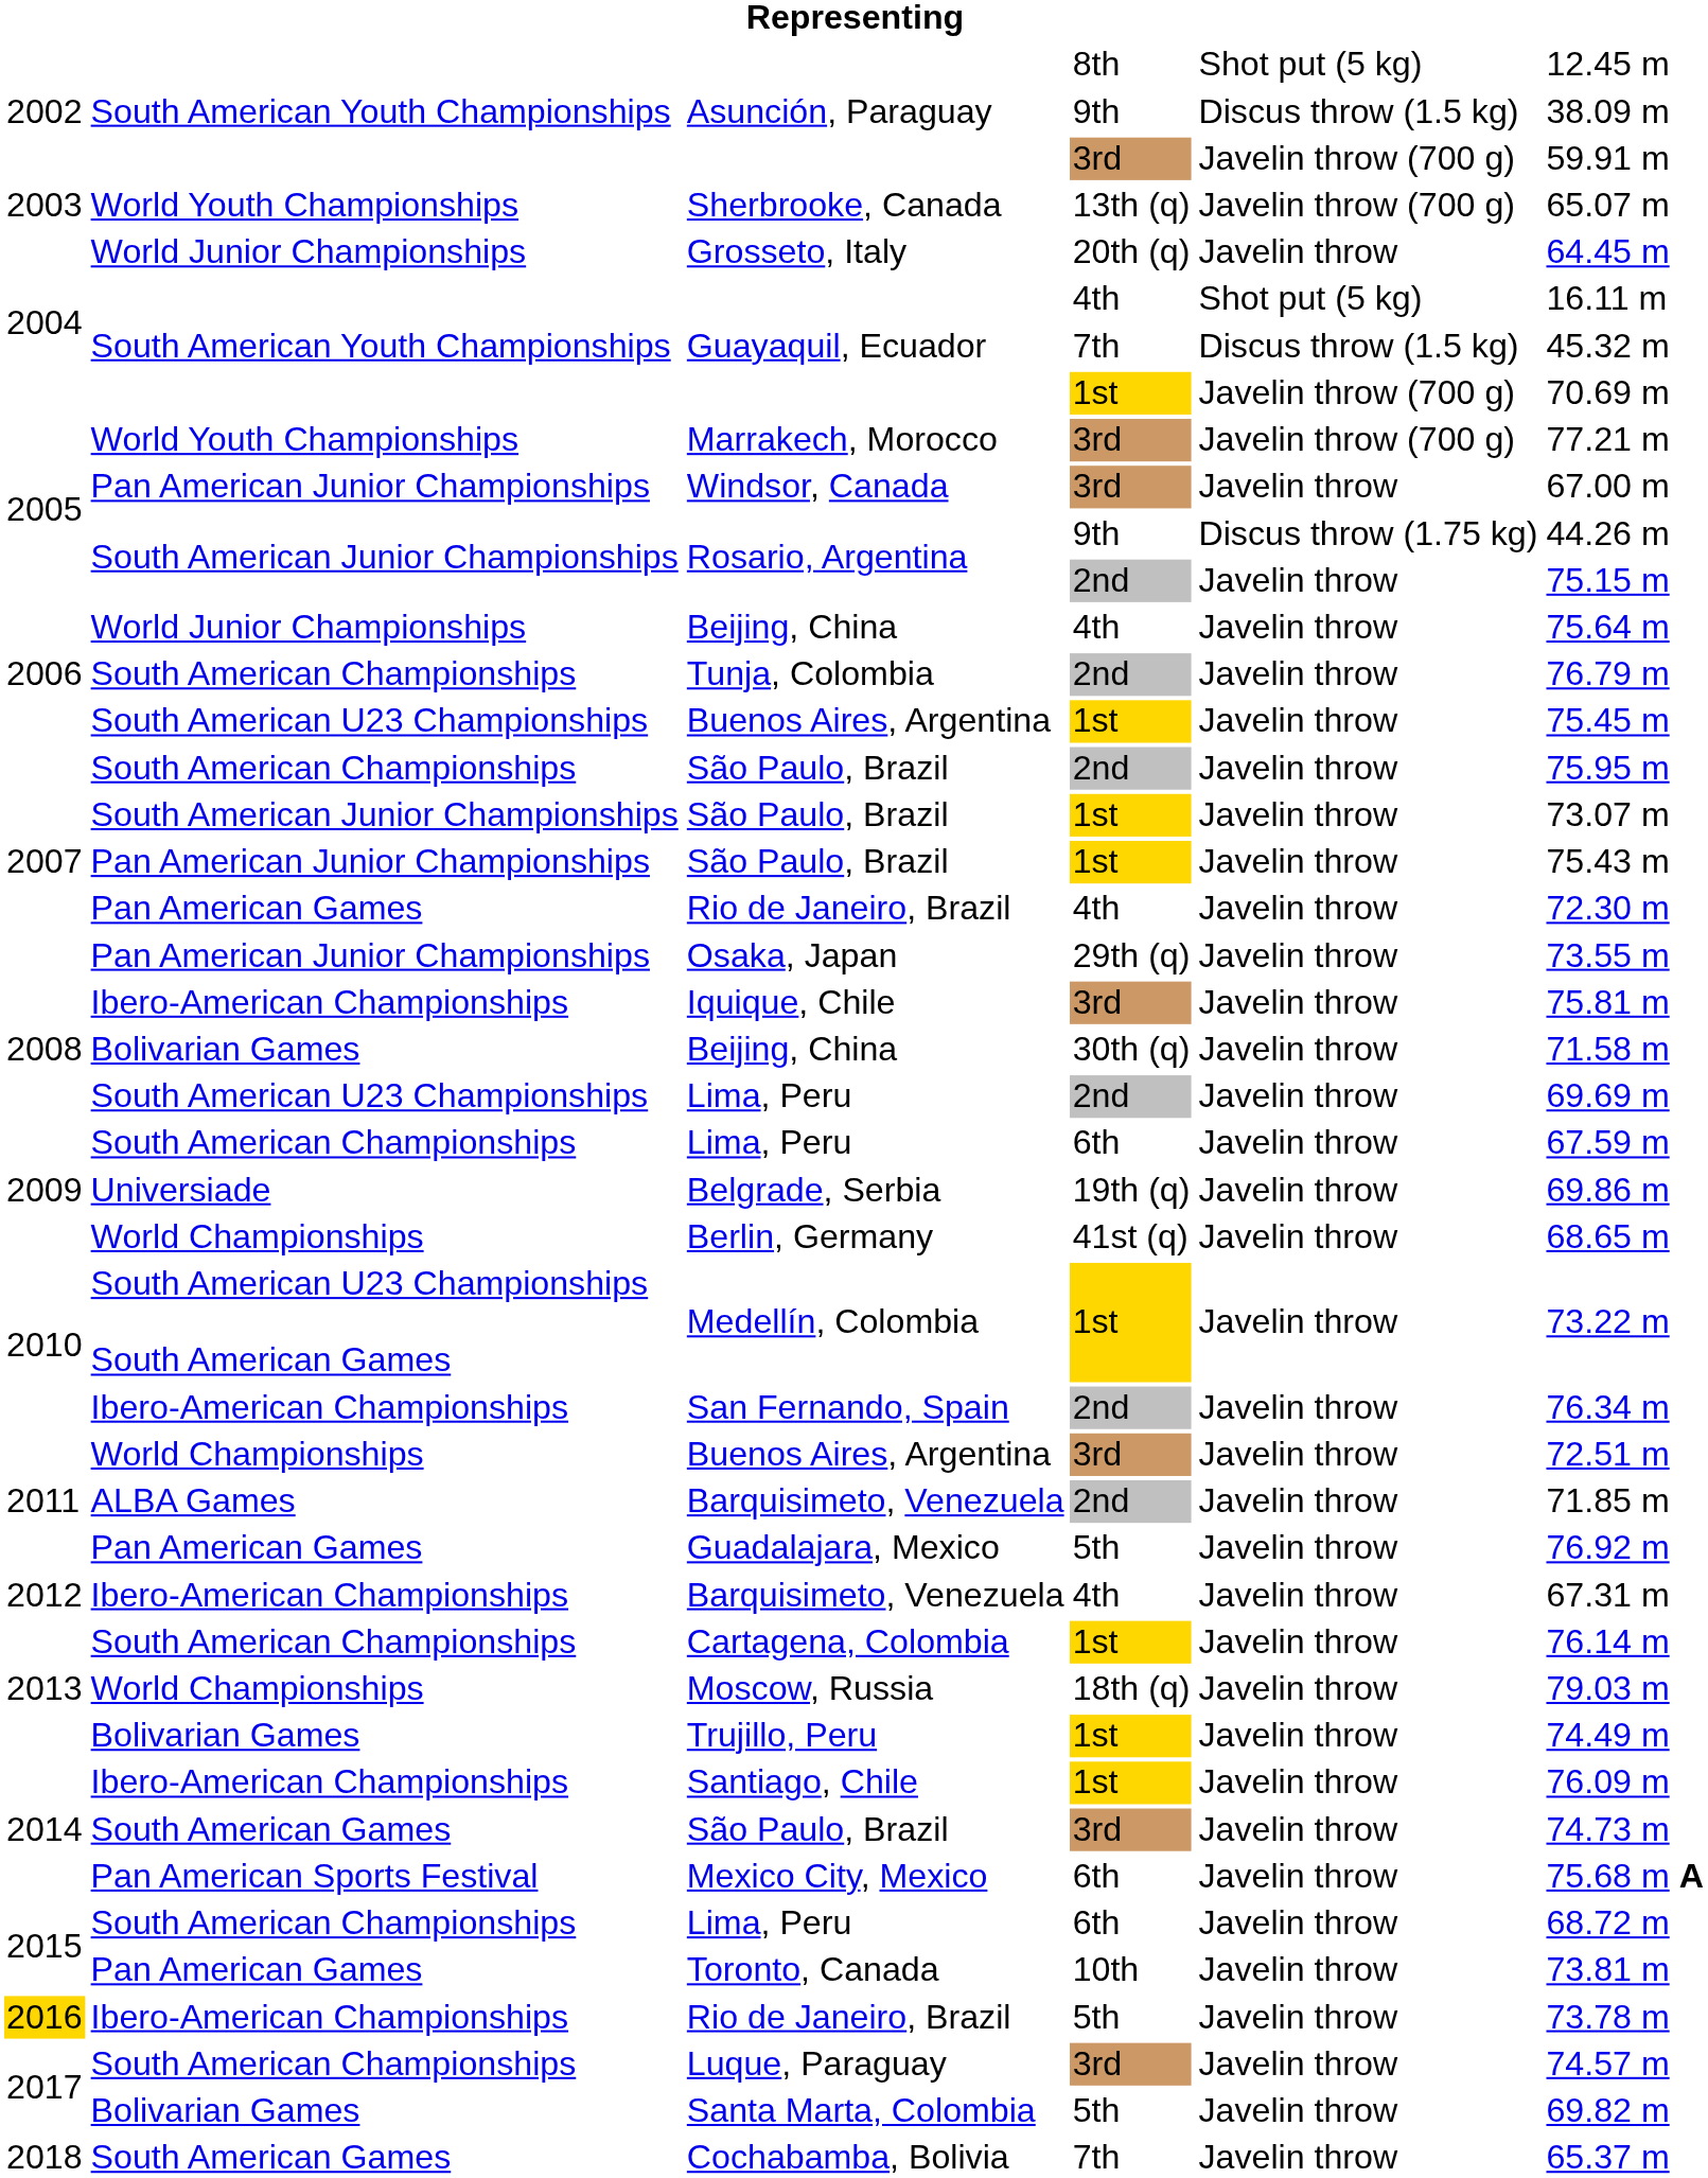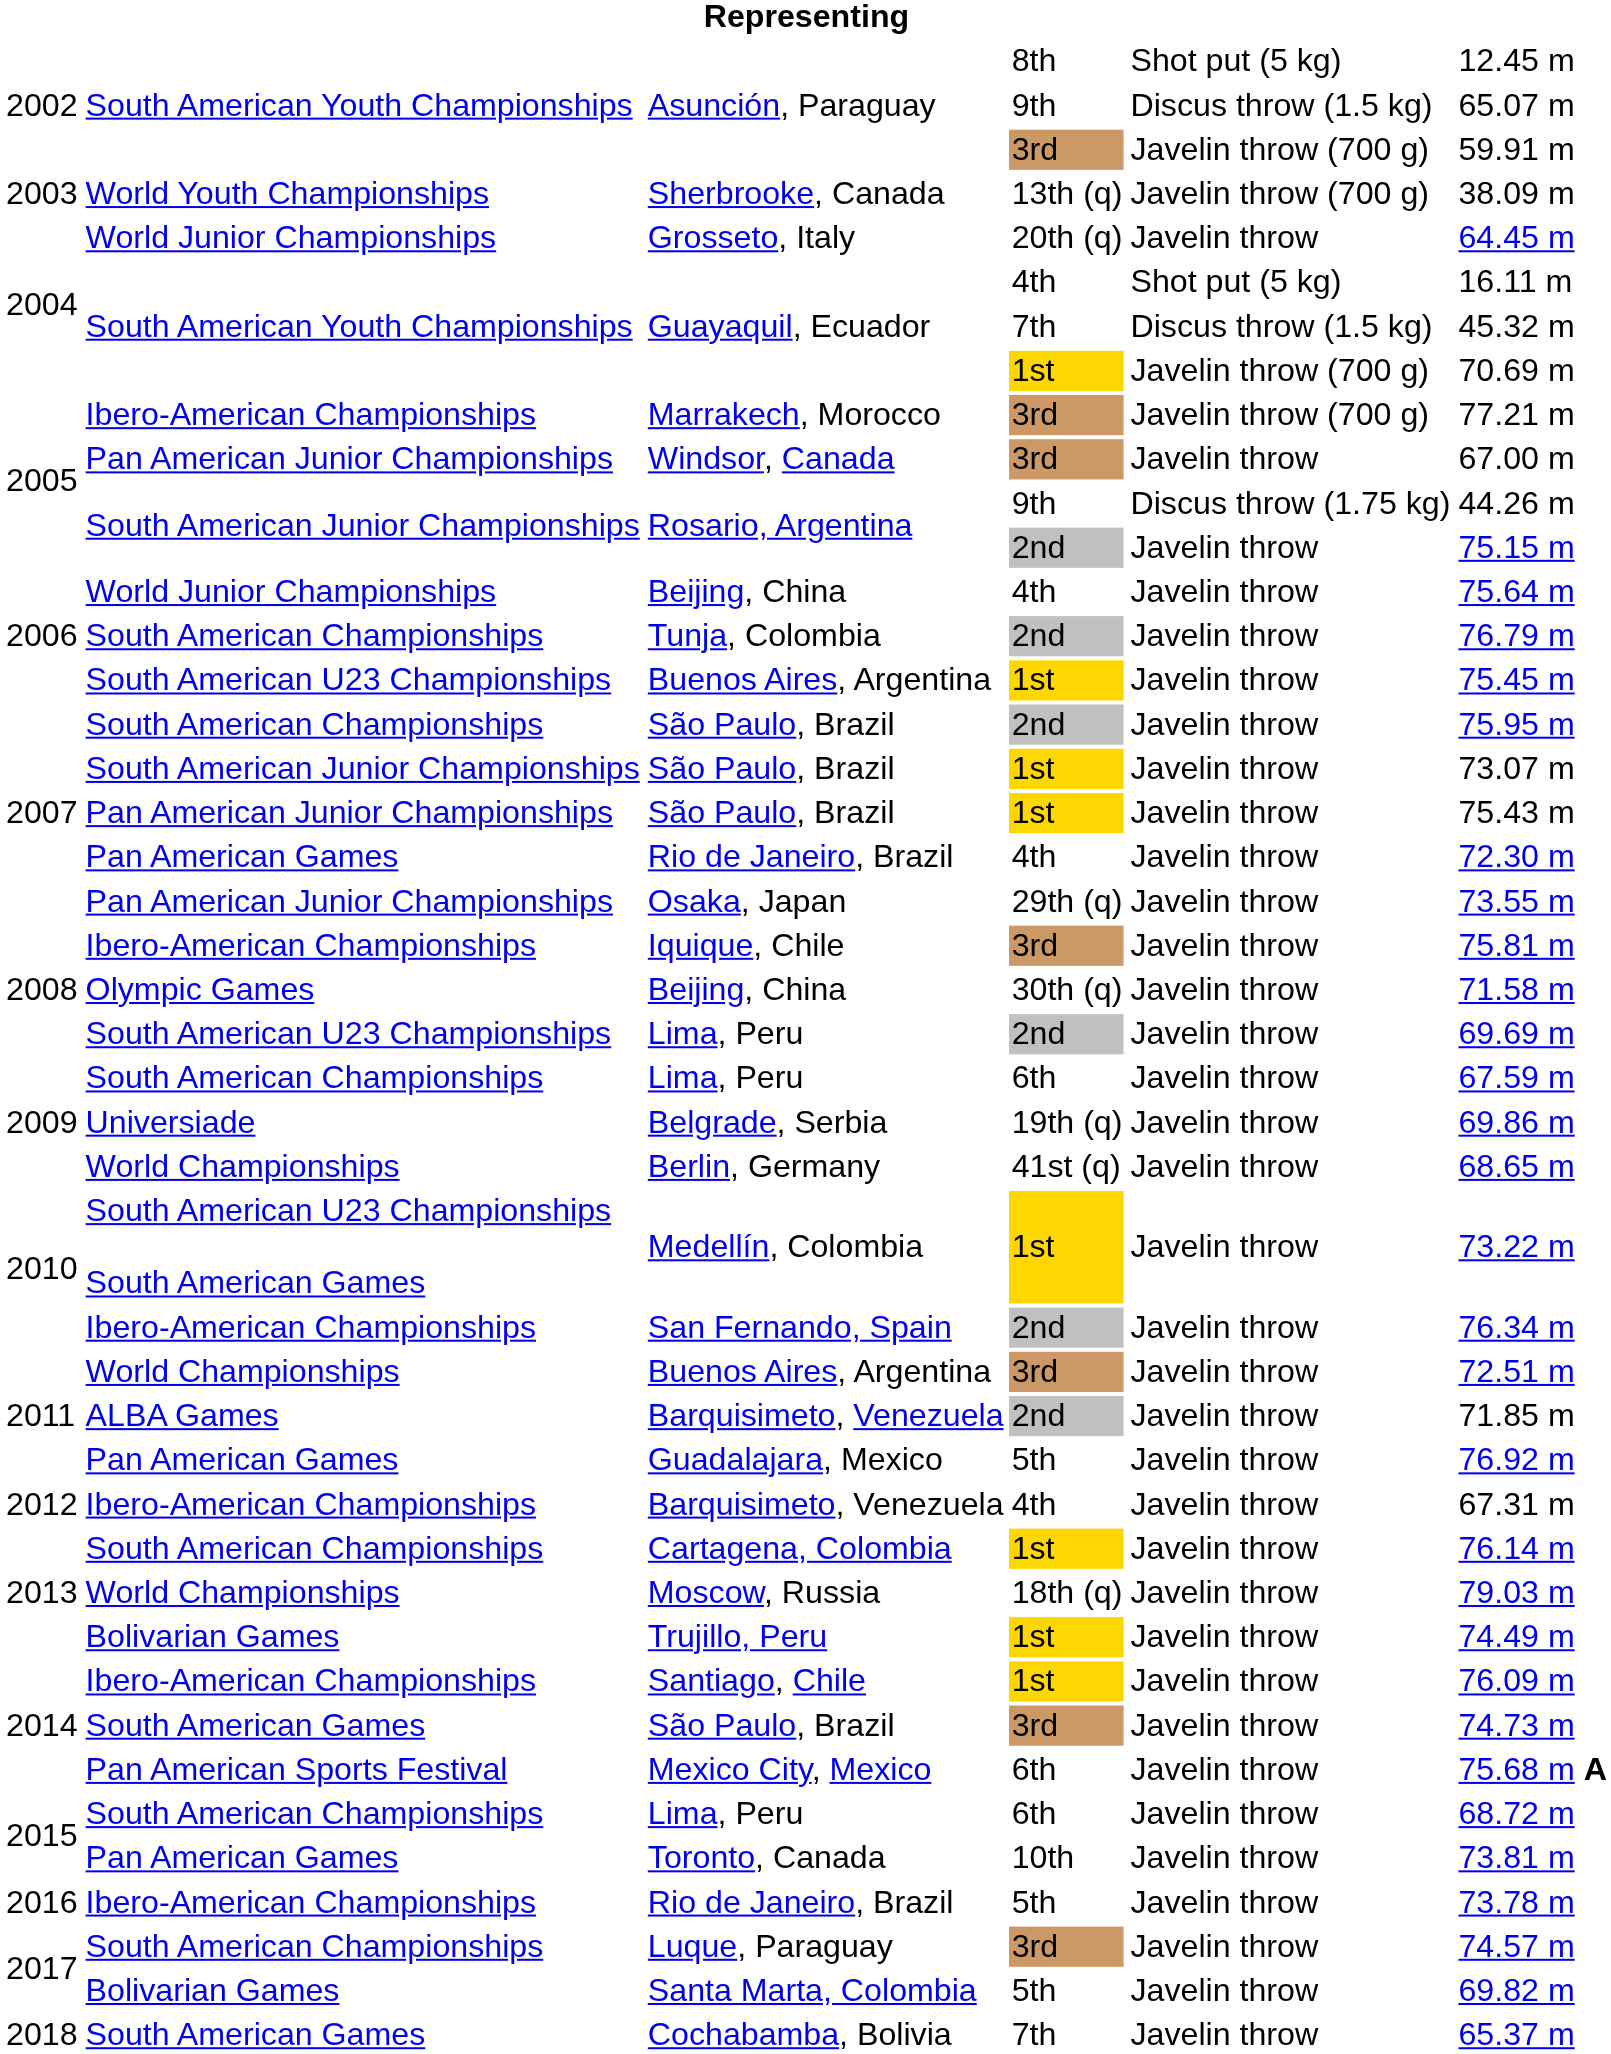Asunción, Paraguay / 9th | column 6: 38.09 m -> 65.07 m
Sherbrooke, Canada | column 6: 65.07 m -> 38.09 m
Marrakech, Morocco | column 2: World Youth Championships -> Ibero-American Championships
Beijing, China / 30th (q) | column 2: Bolivarian Games -> Olympic Games
Rio de Janeiro, Brazil / 5th | column 1: gold background -> no background
